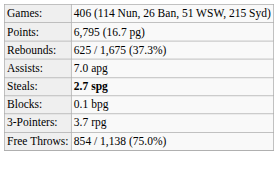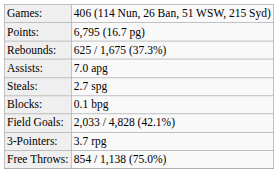Steals: | column 2: bold -> normal
+ row: Field Goals: | 2,033 / 4,828 (42.1%)
